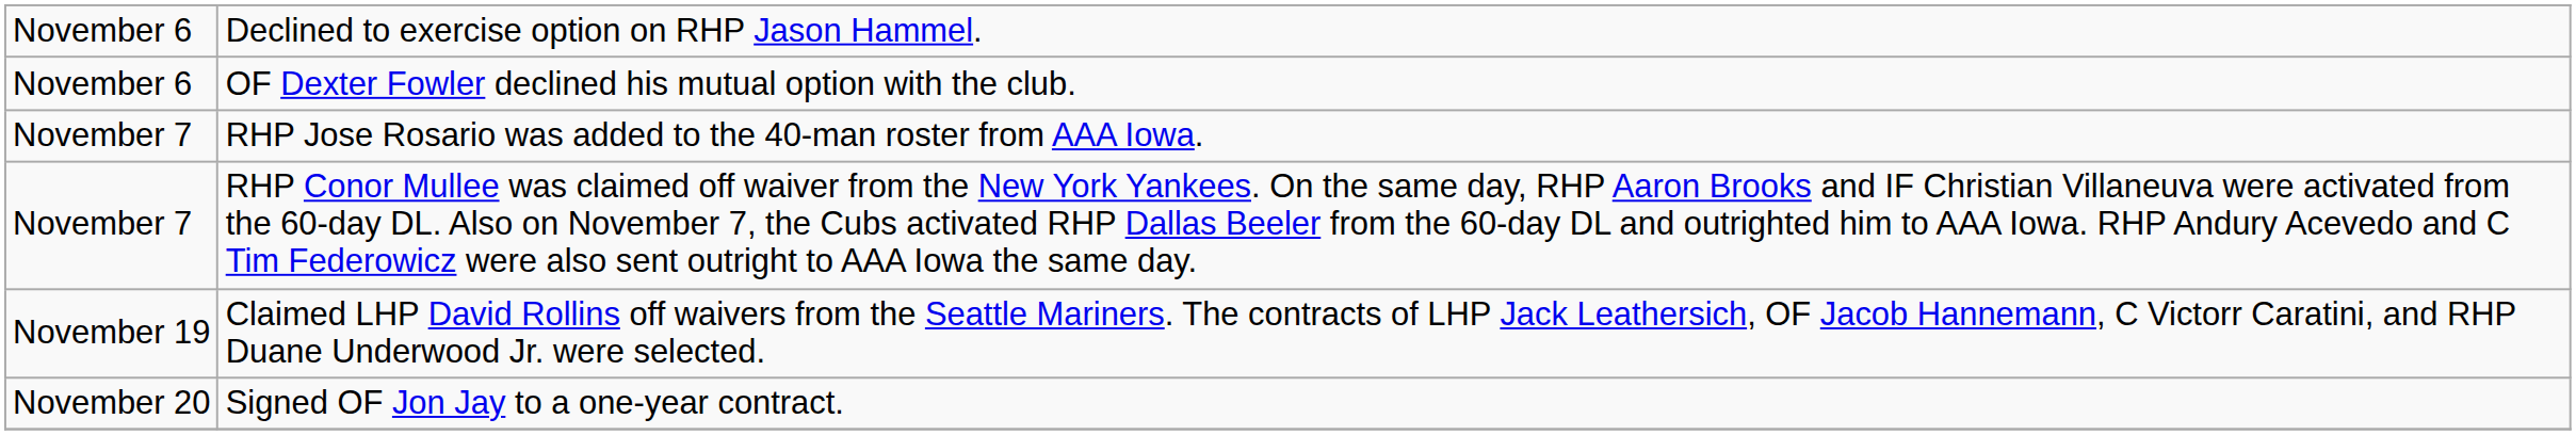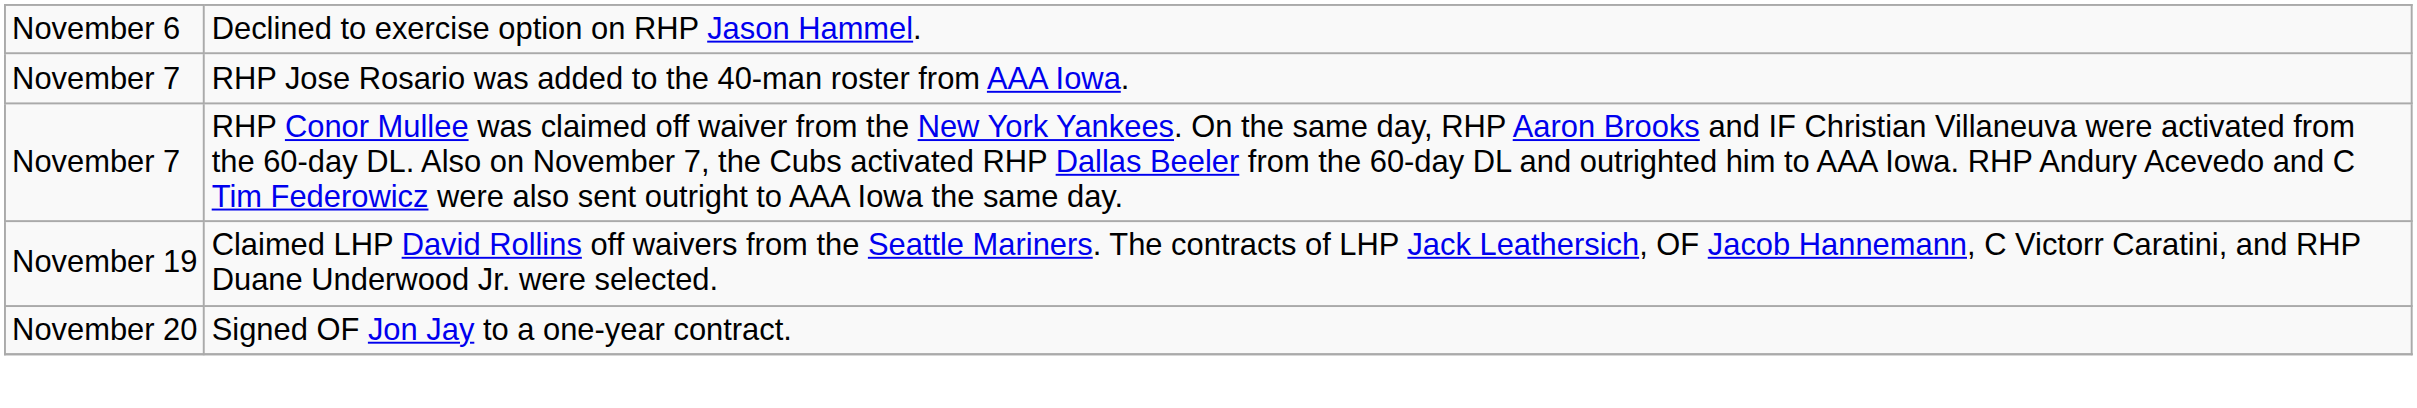- row: November 6 | OF Dexter Fowler declined his mutual option with the club.
